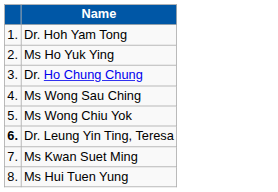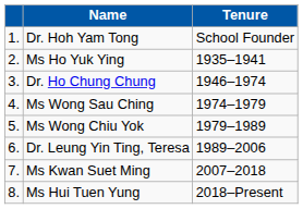+ column: Tenure | School Founder | 1935–1941 | 1946–1974 | 1974–1979 | 1979–1989 | 1989–2006 | 2007–2018 | 2018–Present
Dr. Leung Yin Ting, Teresa | column 1: bold -> normal
